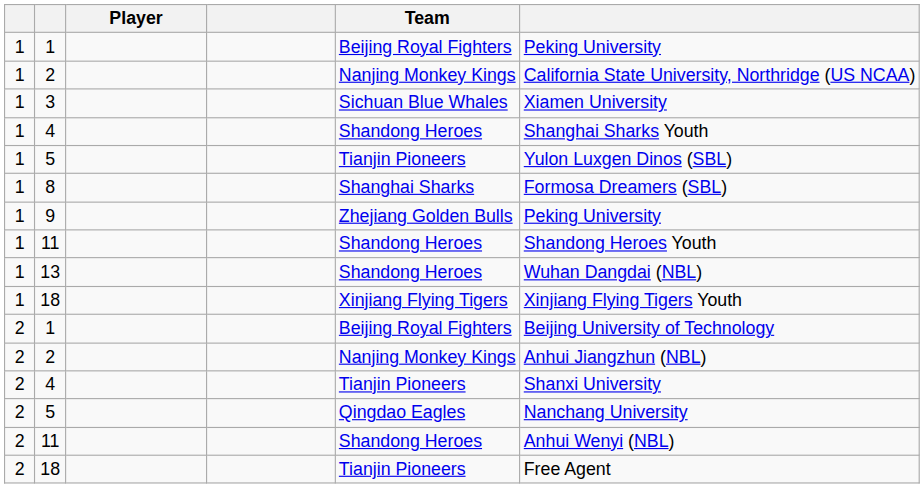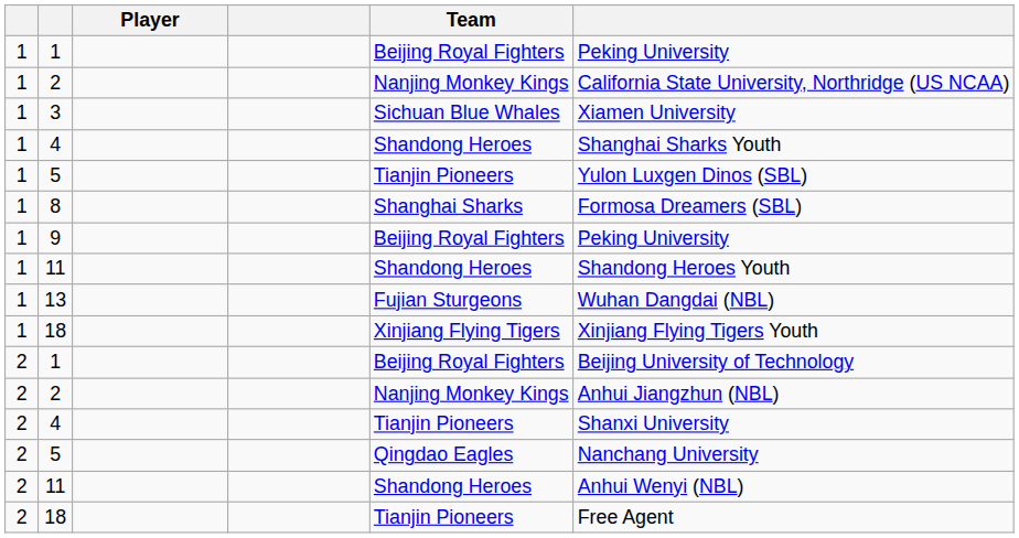9 | Team: Zhejiang Golden Bulls -> Beijing Royal Fighters
13 | Team: Shandong Heroes -> Fujian Sturgeons
